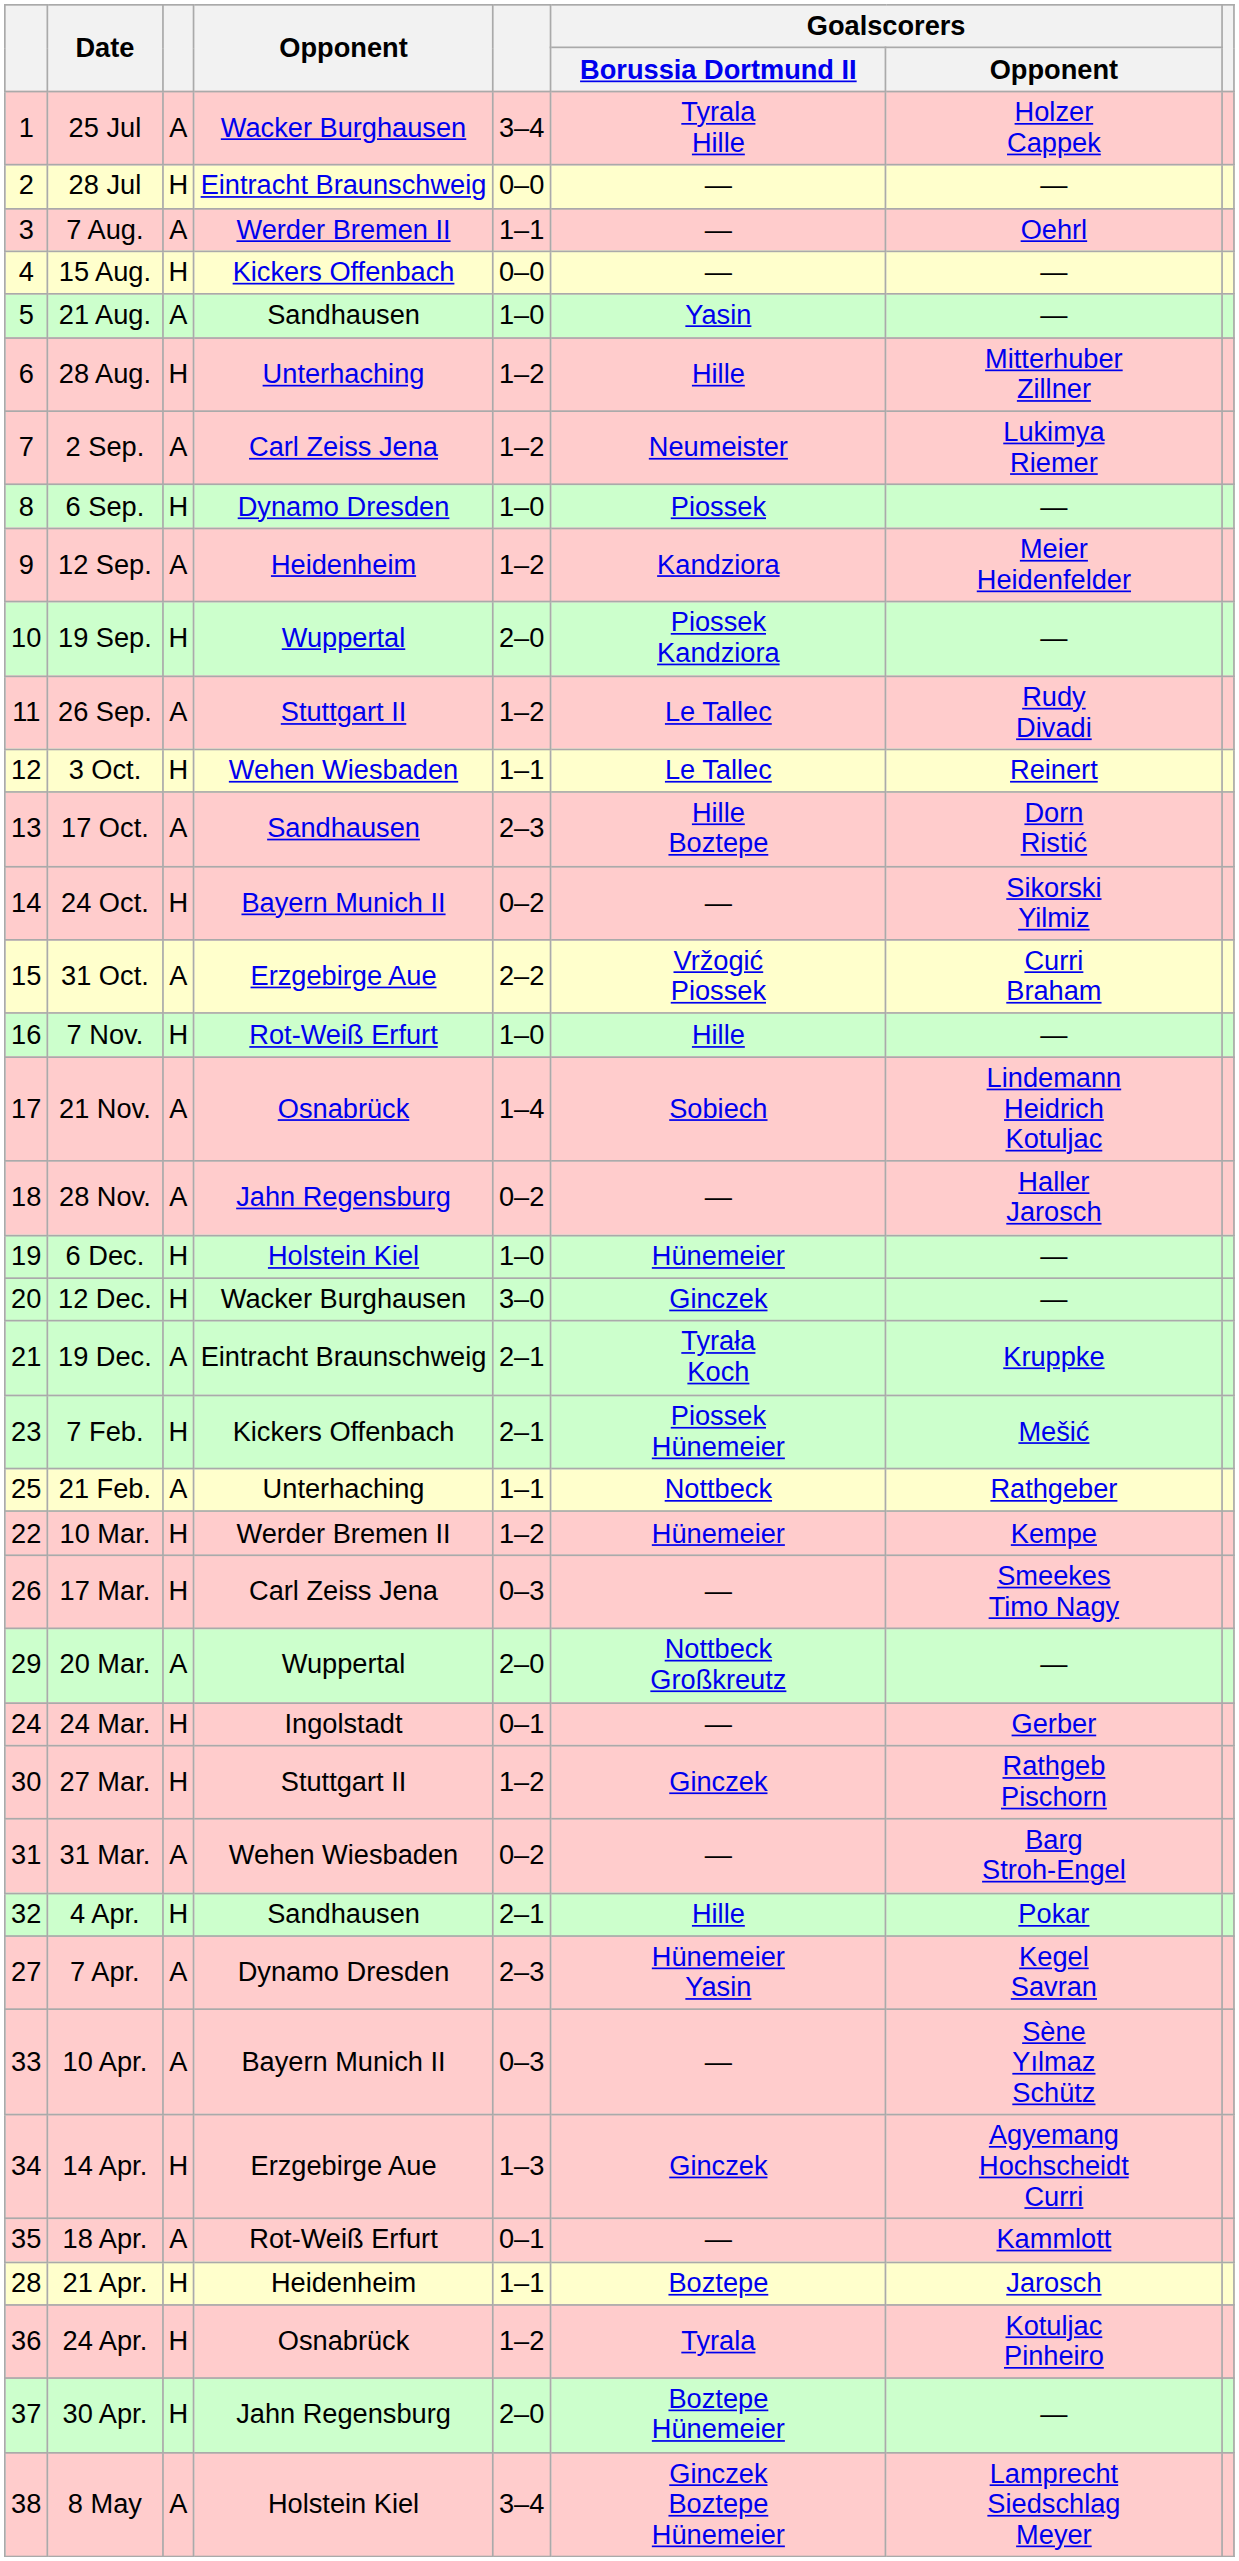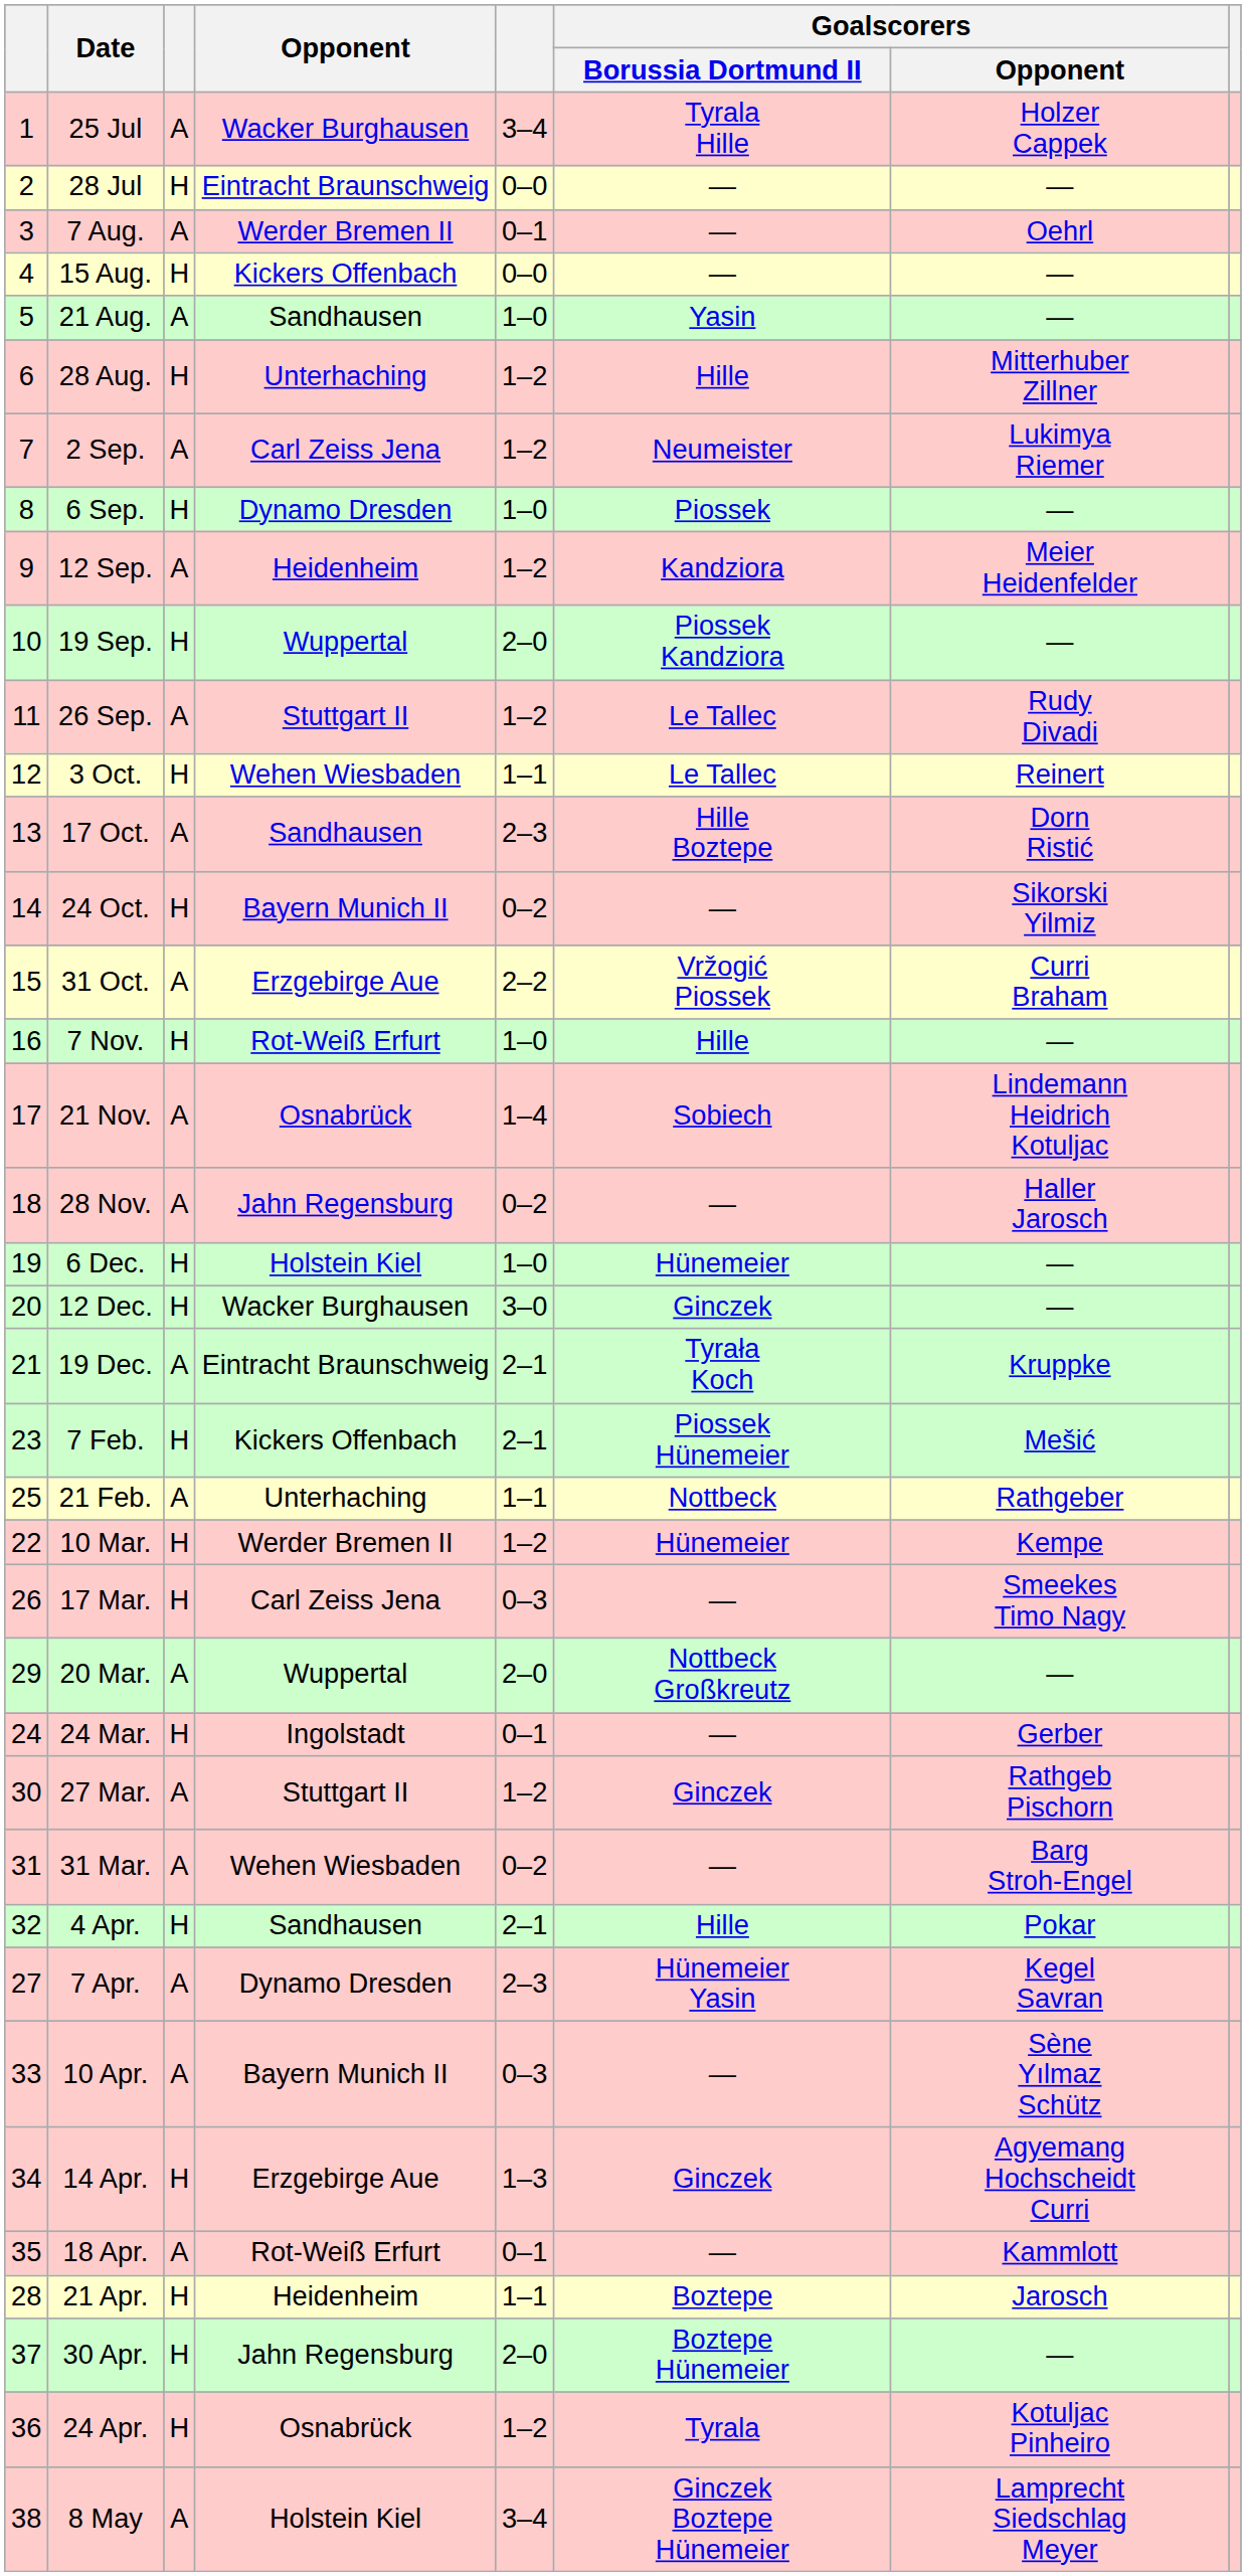7 Aug. | column 5: 1–1 -> 0–1
27 Mar. | column 3: H -> A
rows swapped: 24 Apr. <-> 30 Apr.
